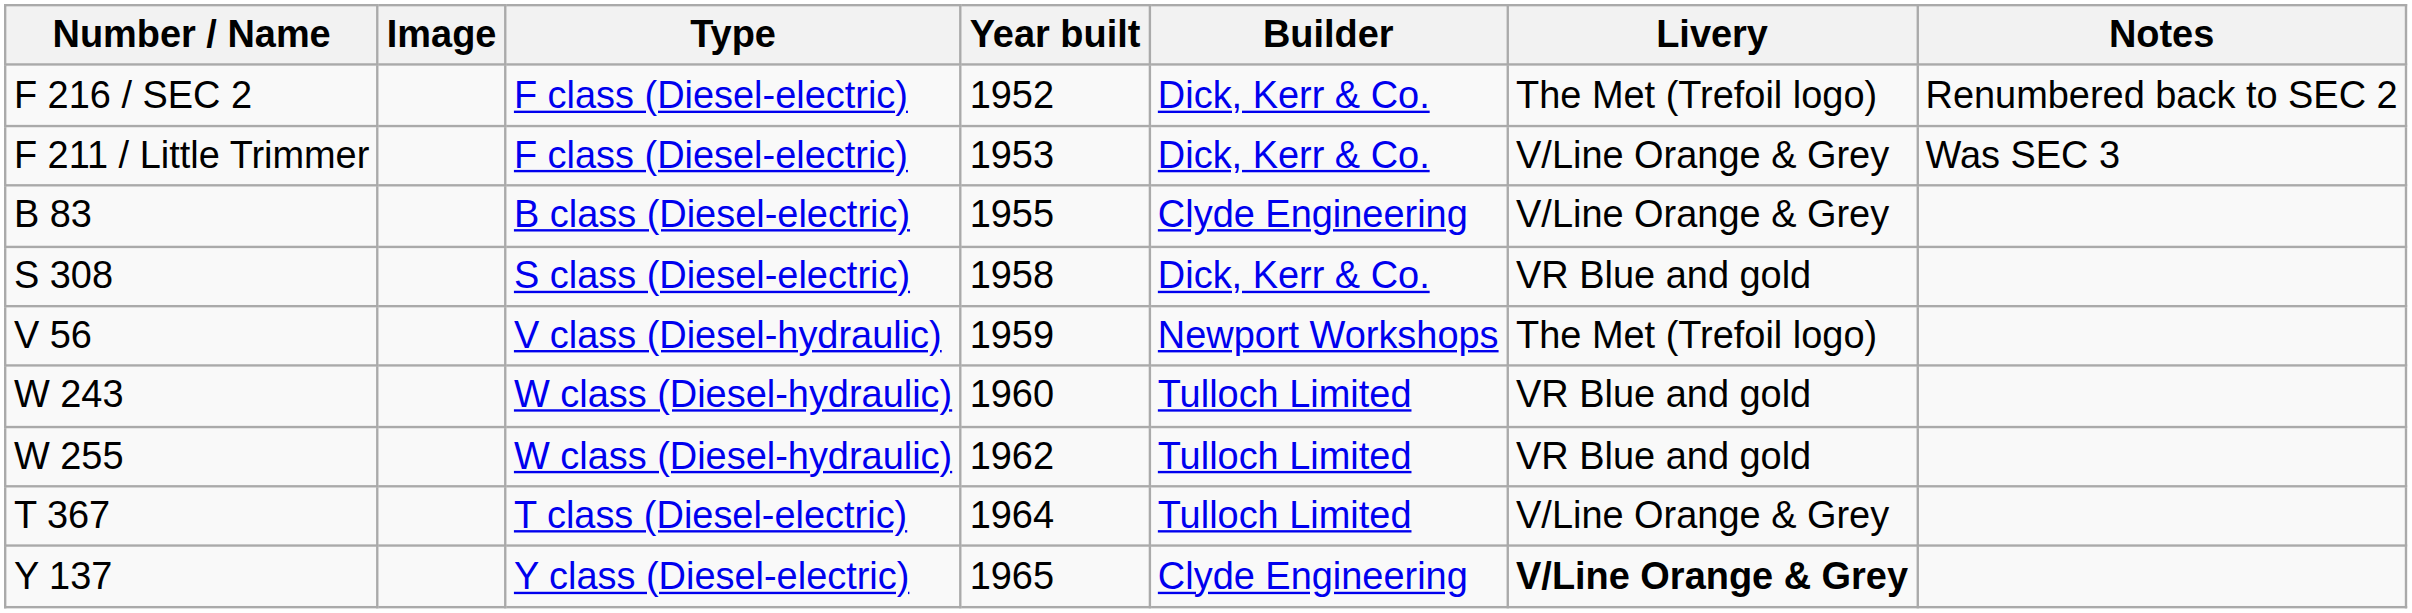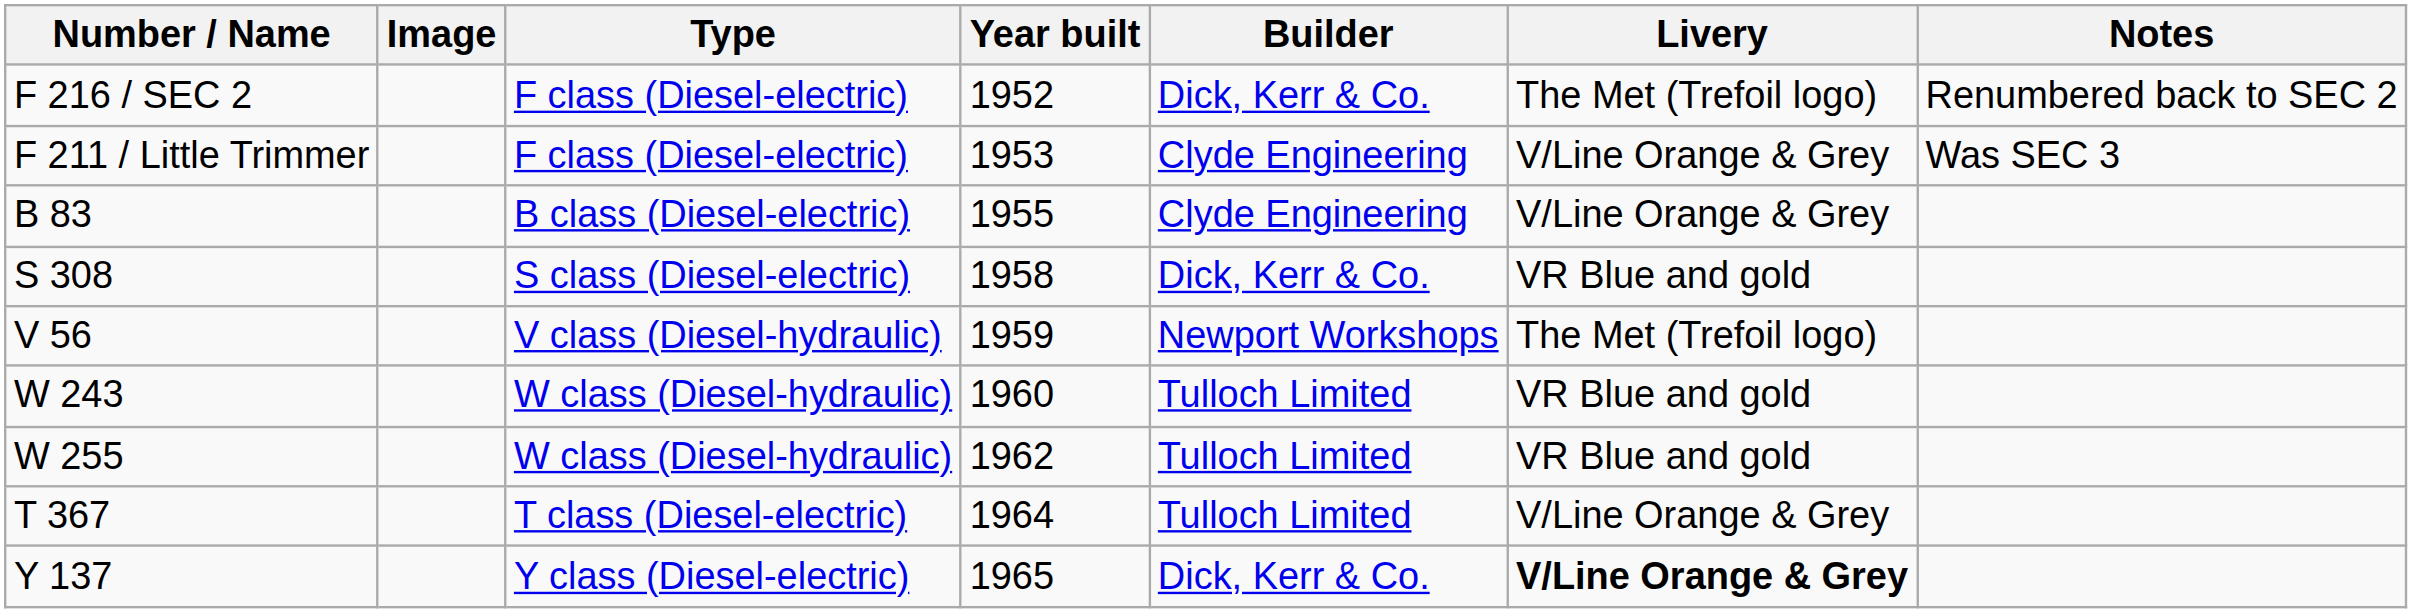F 211 / Little Trimmer | Builder: Dick, Kerr & Co. -> Clyde Engineering
Y 137 | Builder: Clyde Engineering -> Dick, Kerr & Co.
